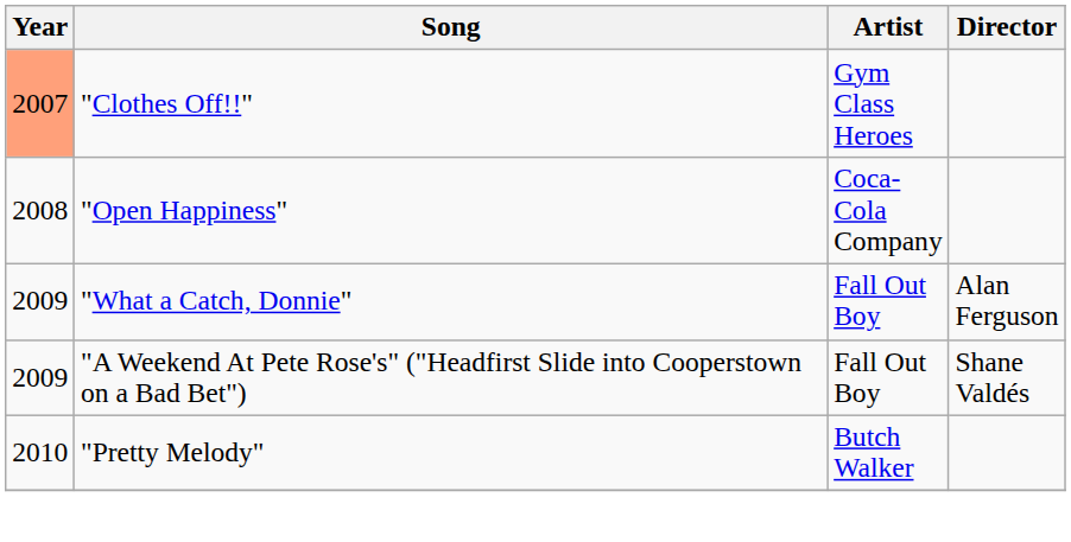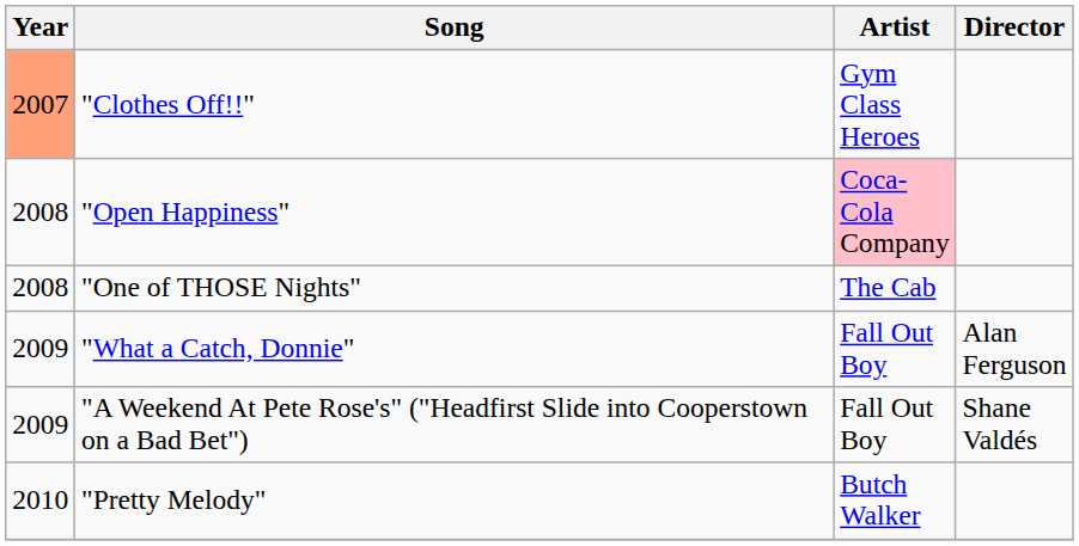"Open Happiness" | Artist: no background -> pink background
+ row: 2008 | "One of THOSE Nights" | The Cab
